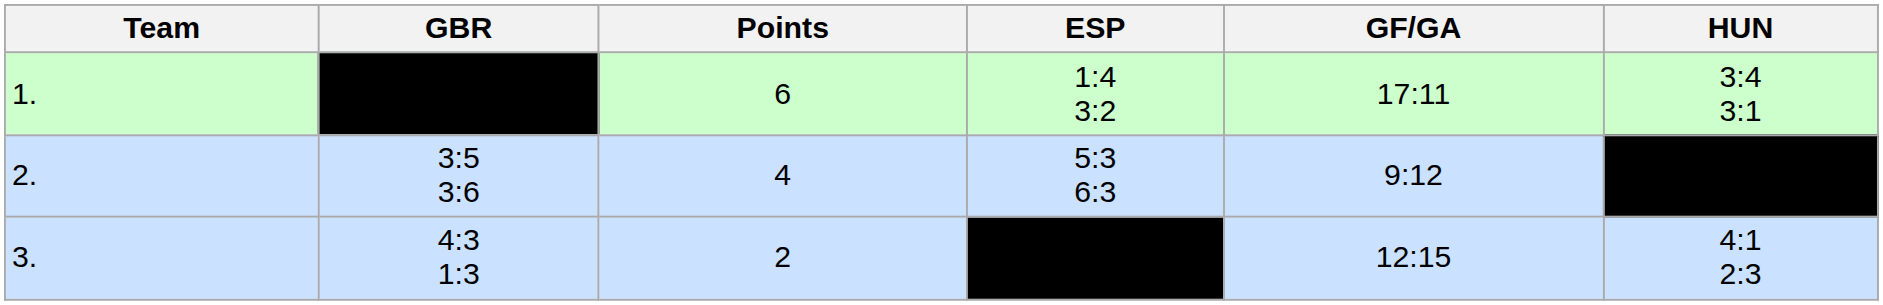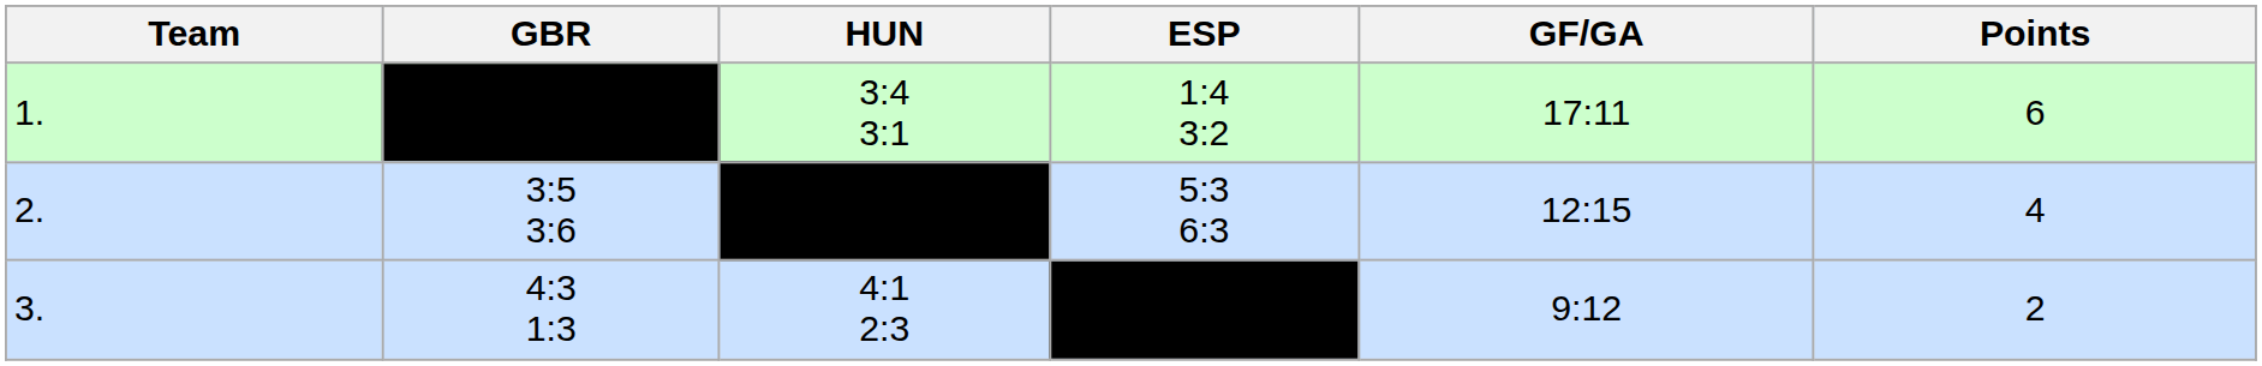columns swapped: HUN <-> Points
2. | GF/GA: 9:12 -> 12:15
3. | GF/GA: 12:15 -> 9:12
